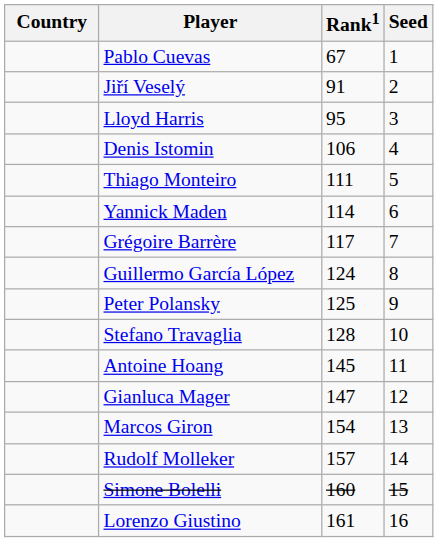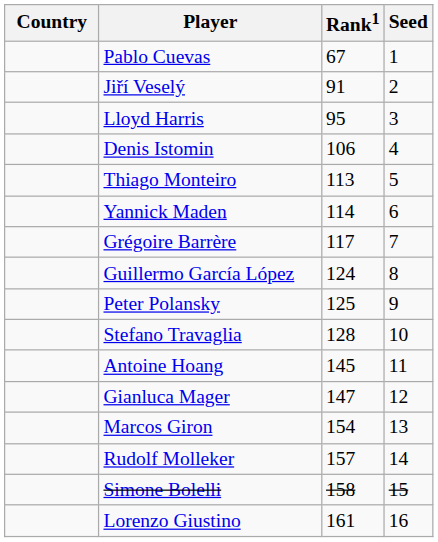Thiago Monteiro | Rank1: 111 -> 113
Simone Bolelli | Rank1: 160 -> 158
